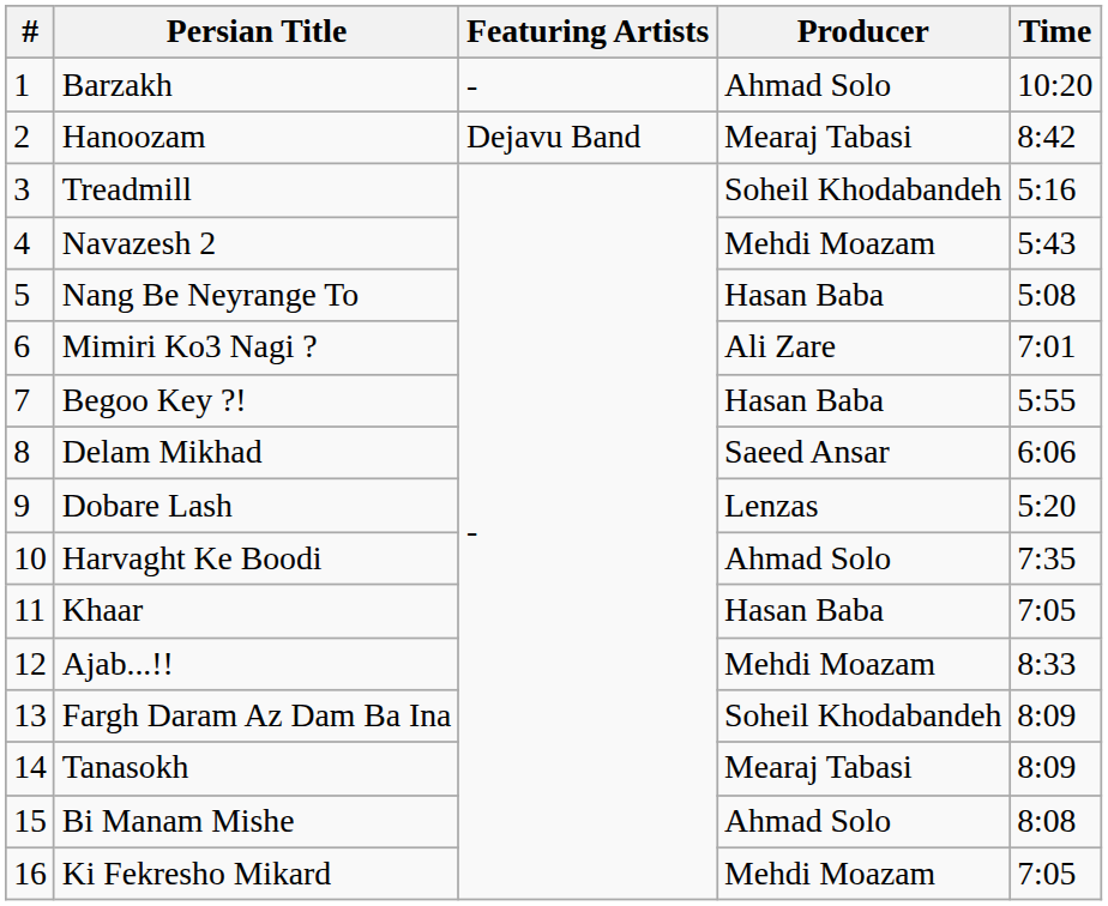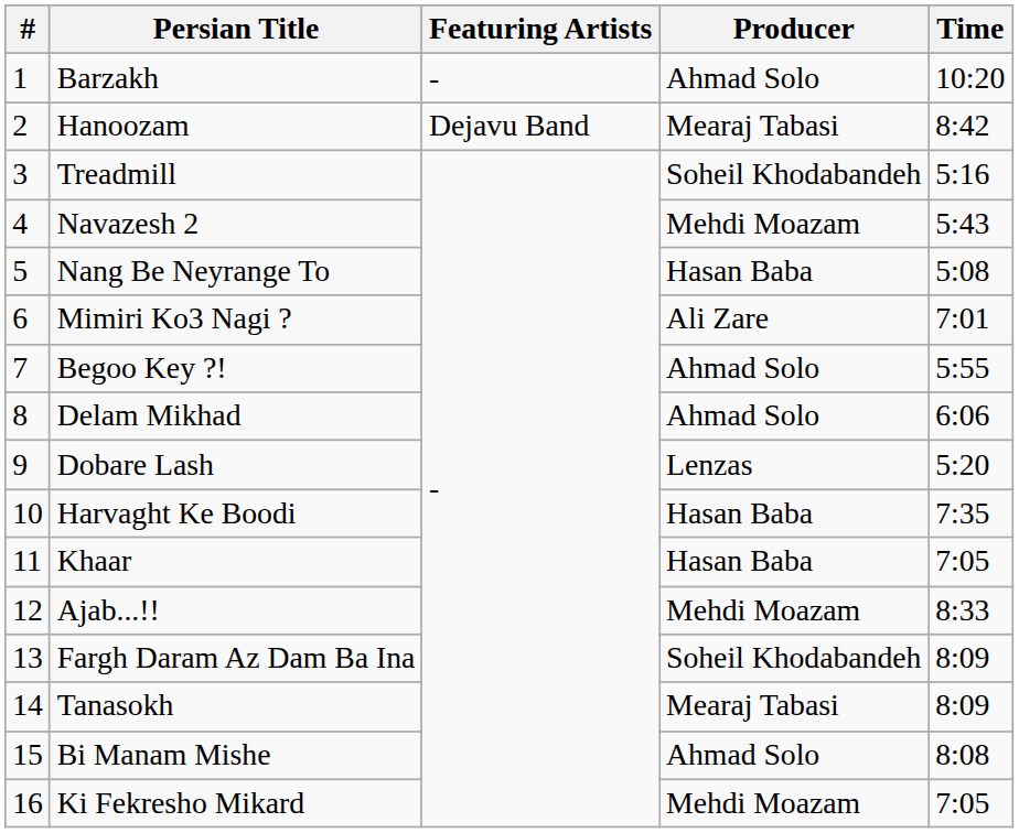Begoo Key ?! | Producer: Hasan Baba -> Ahmad Solo
Delam Mikhad | Producer: Saeed Ansar -> Ahmad Solo
Harvaght Ke Boodi | Producer: Ahmad Solo -> Hasan Baba
